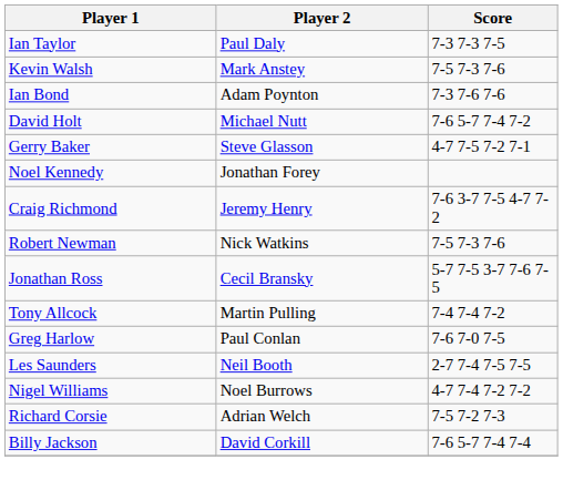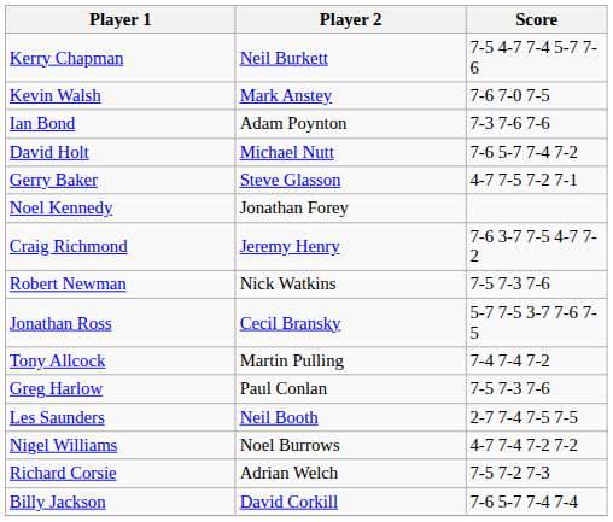- row: Ian Taylor | Paul Daly | 7-3 7-3 7-5
+ row: Kerry Chapman | Neil Burkett | 7-5 4-7 7-4 5-7 7-6
Kevin Walsh | Score: 7-5 7-3 7-6 -> 7-6 7-0 7-5
Greg Harlow | Score: 7-6 7-0 7-5 -> 7-5 7-3 7-6
